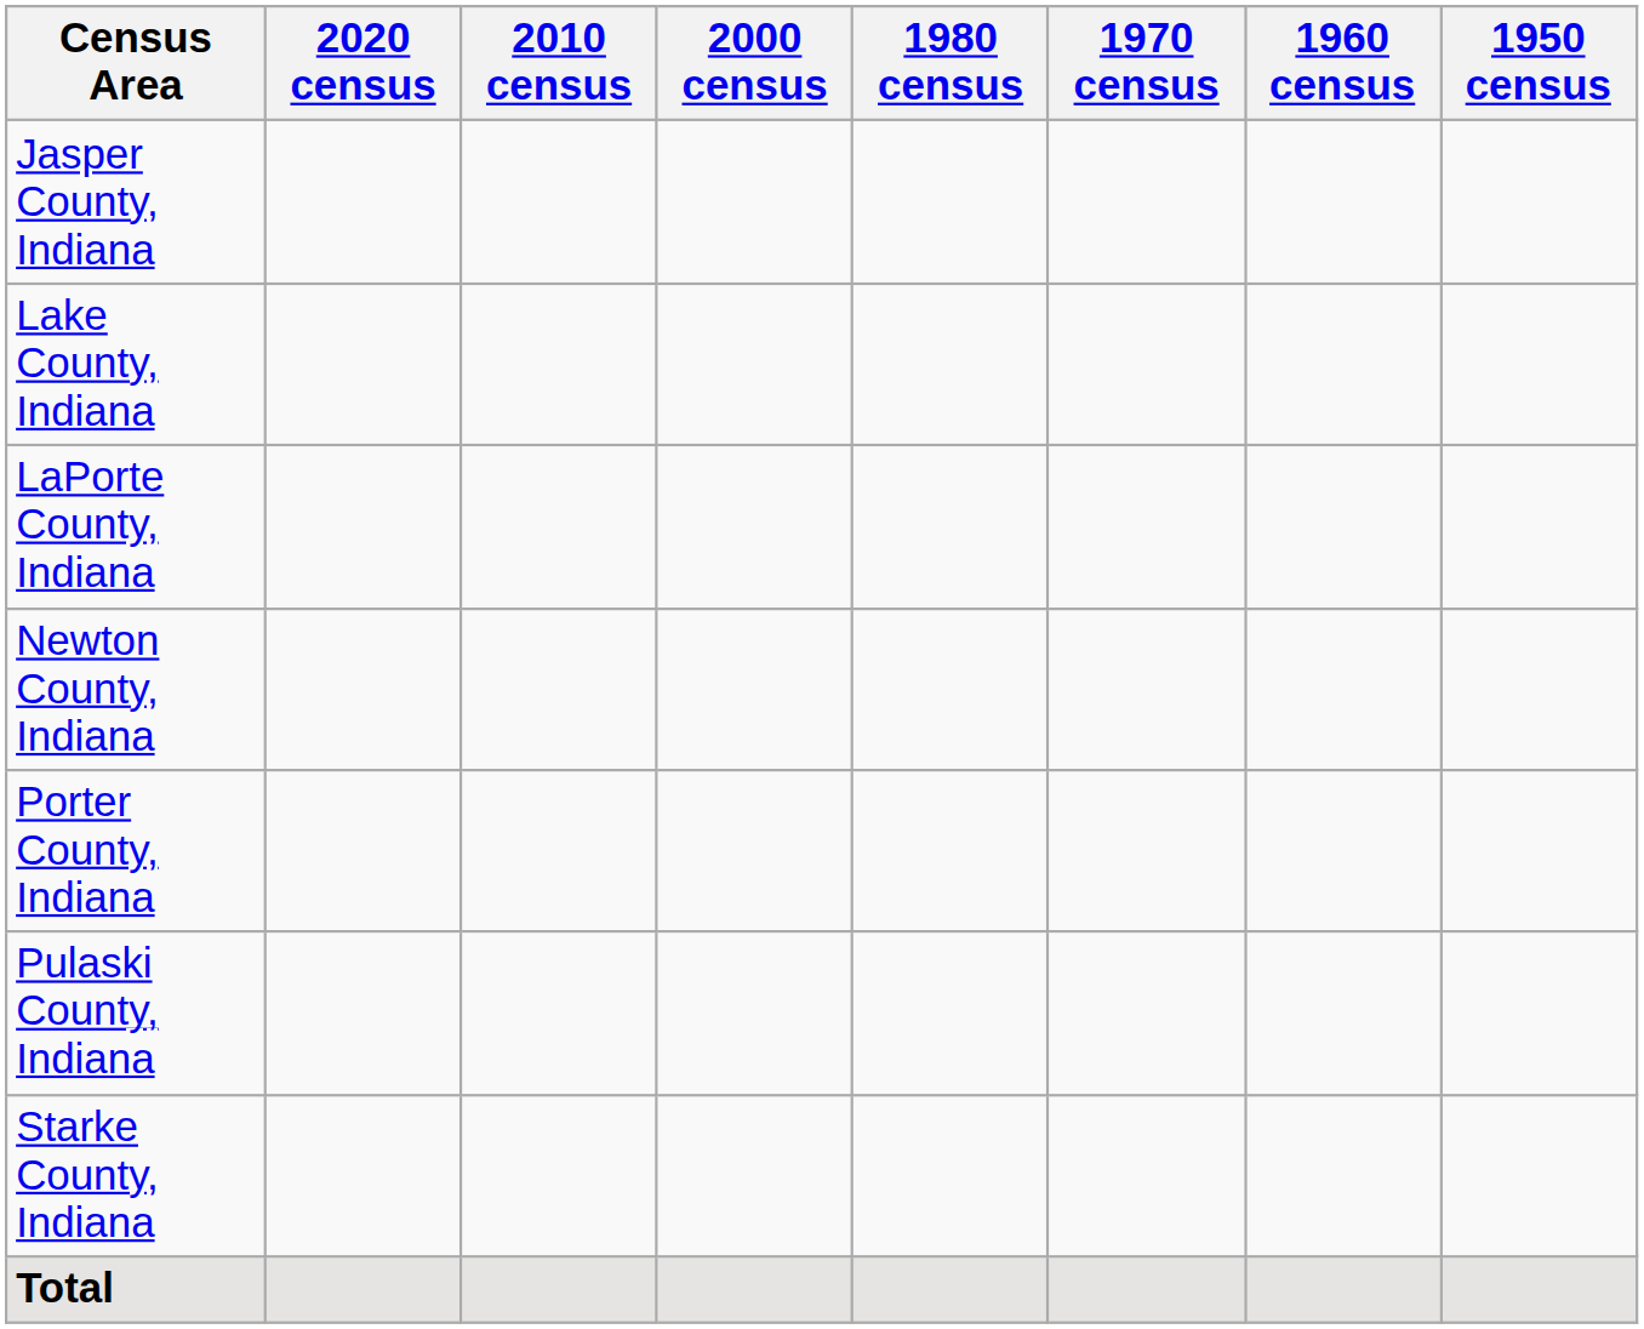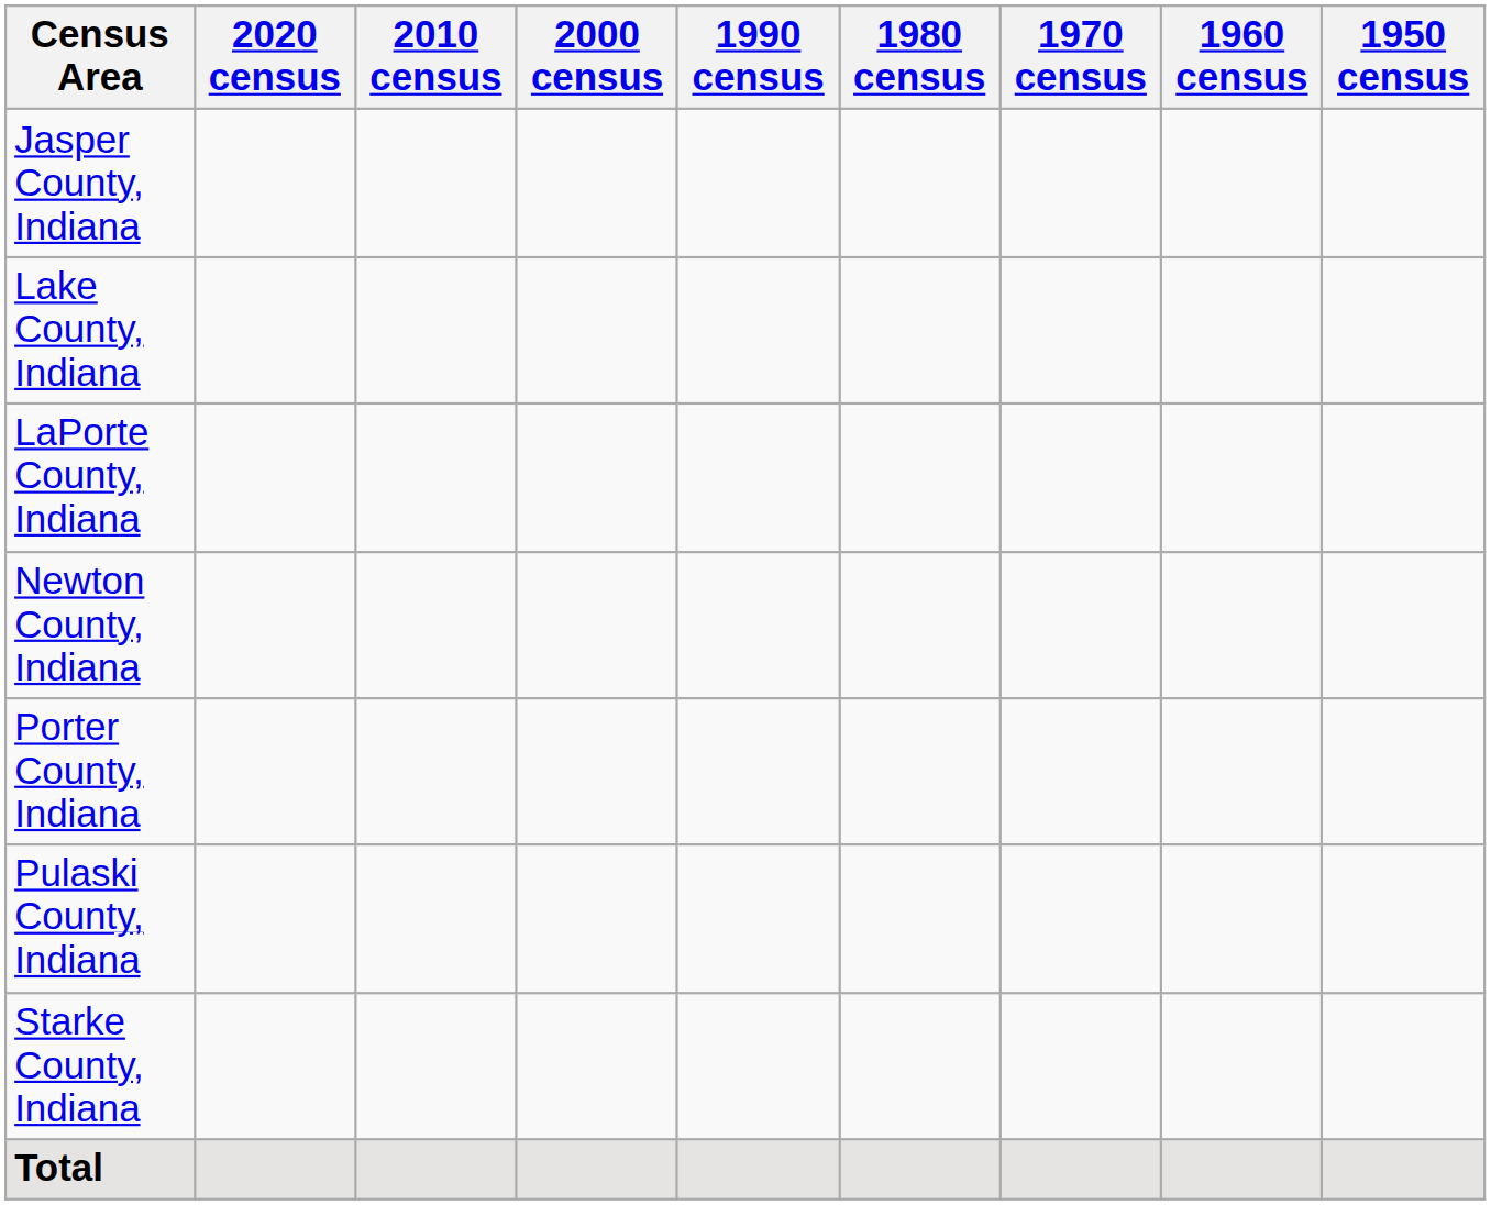+ column: 1990 census
